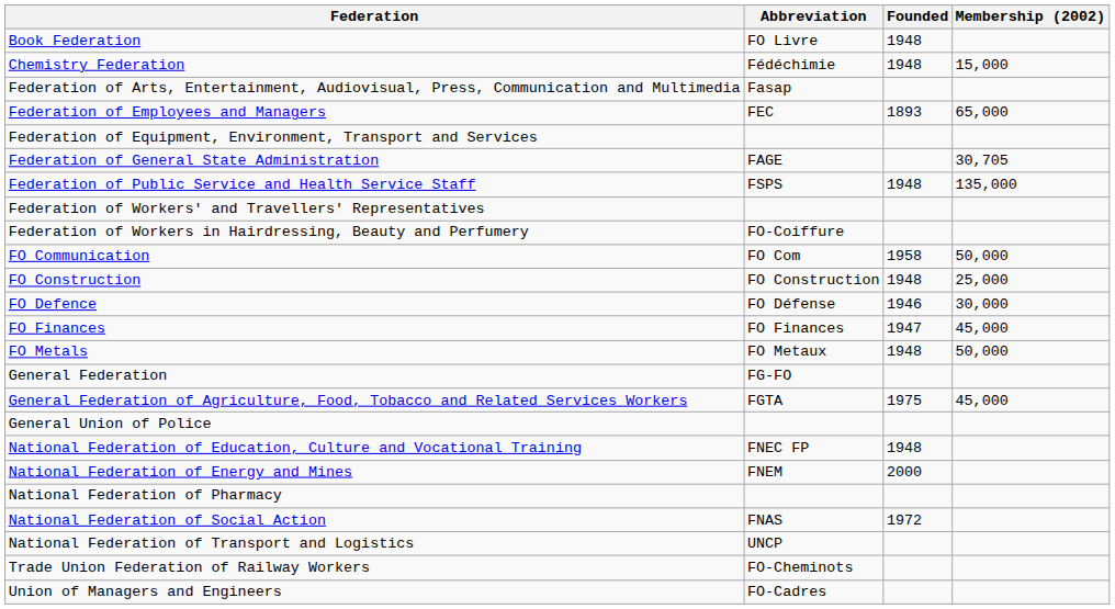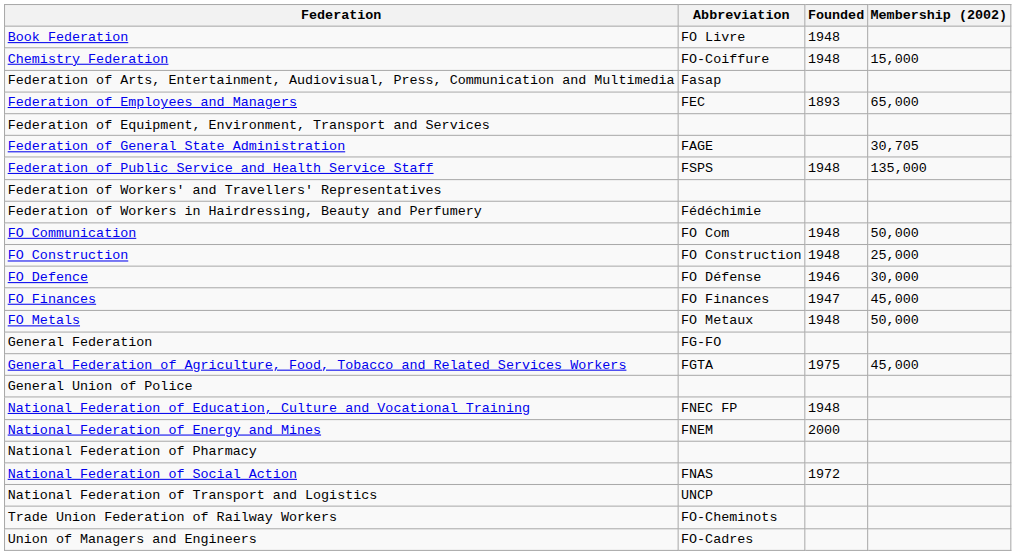Chemistry Federation | Abbreviation: Fédéchimie -> FO-Coiffure
Federation of Workers in Hairdressing, Beauty and Perfumery | Abbreviation: FO-Coiffure -> Fédéchimie
FO Communication | Founded: 1958 -> 1948
